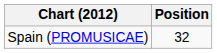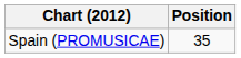Spain (PROMUSICAE) | Position: 32 -> 35
